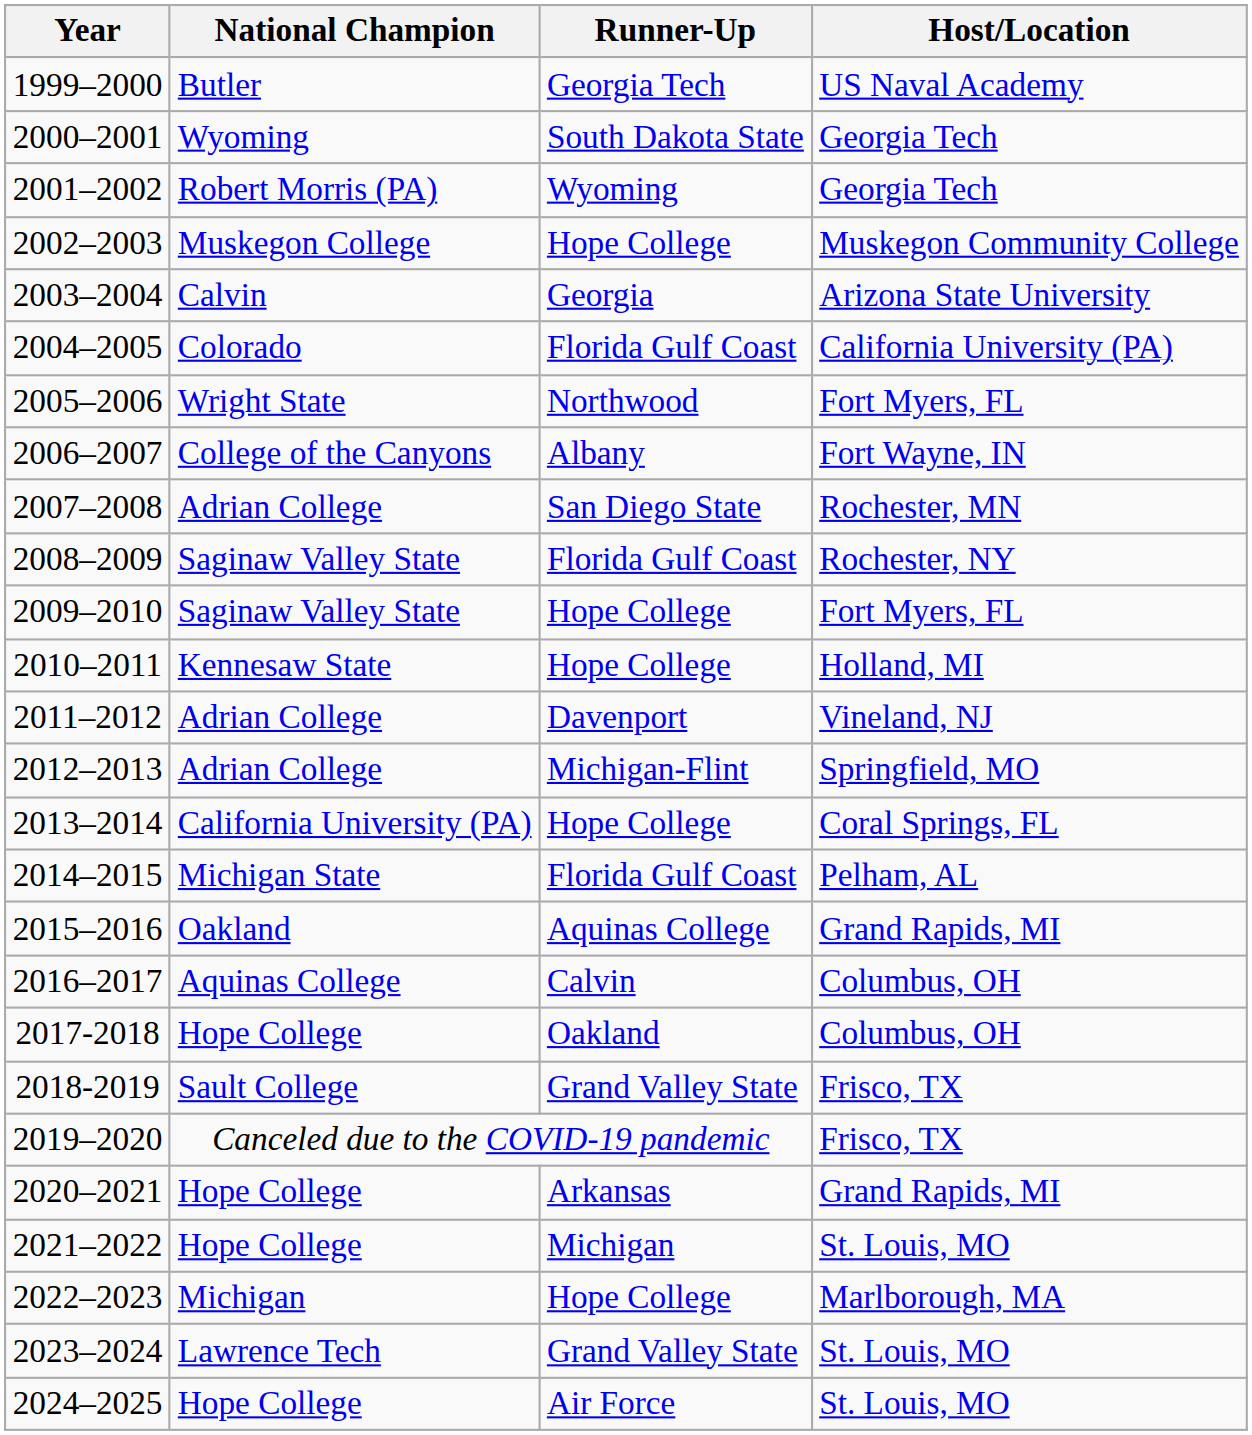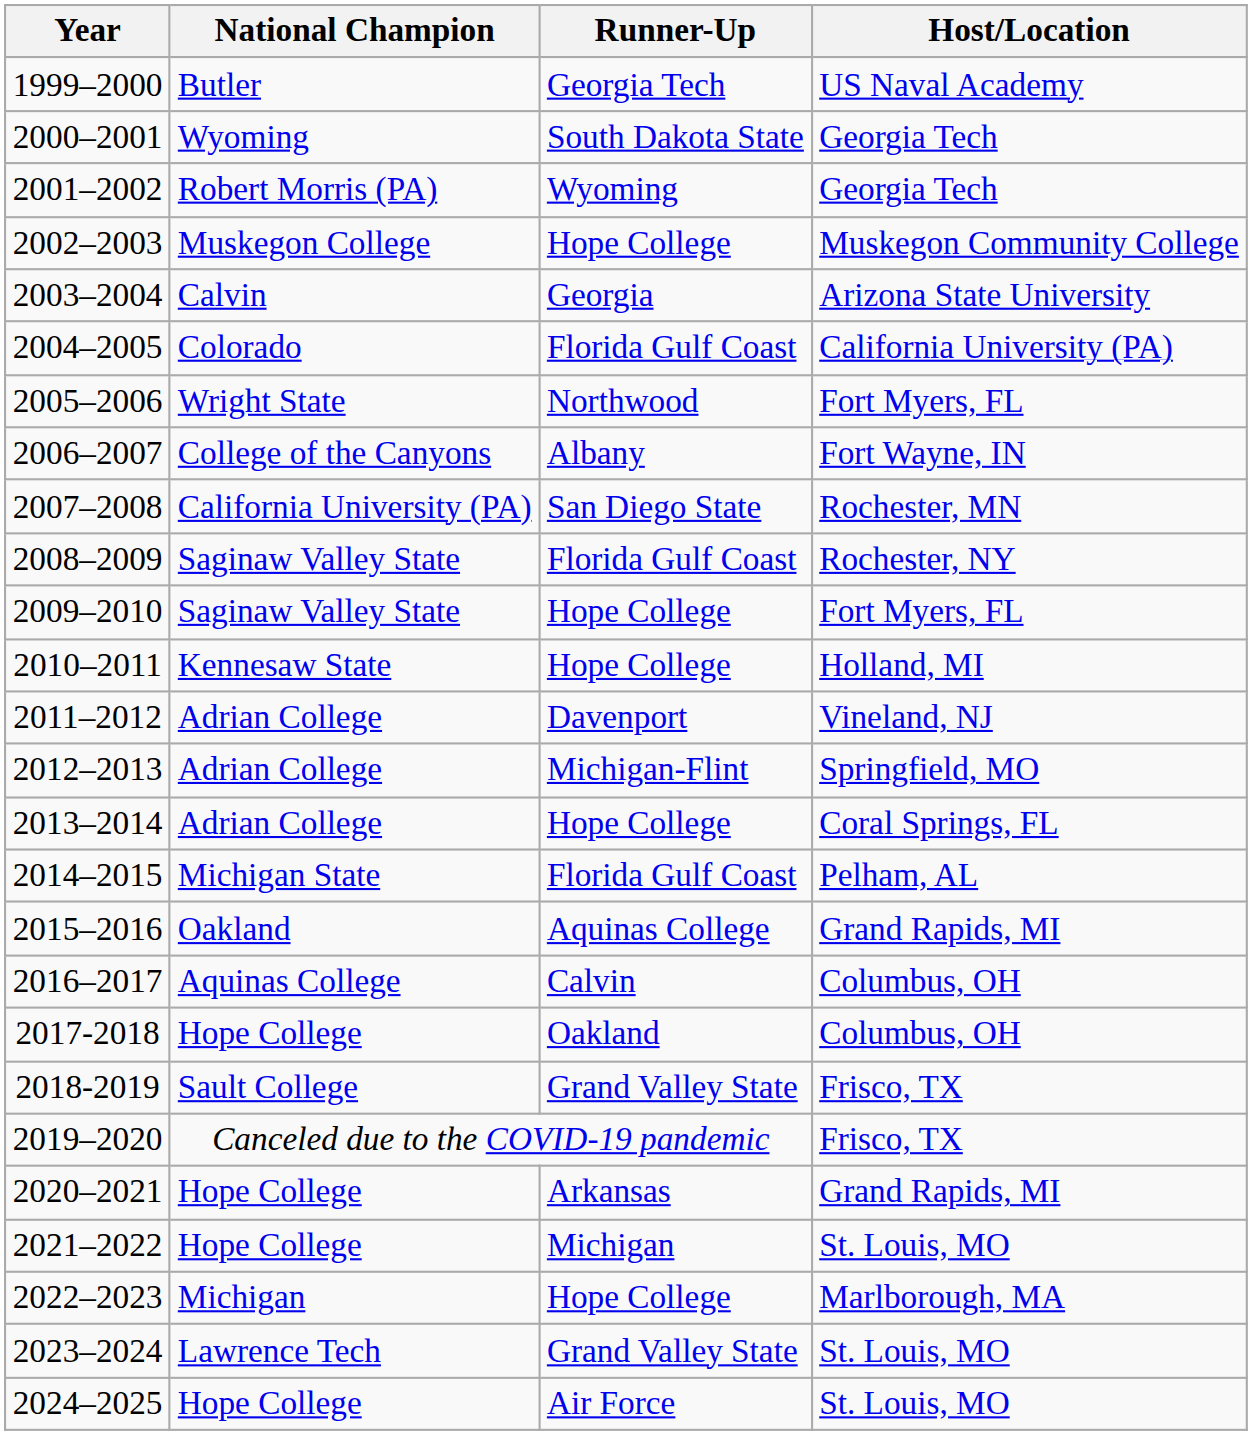2007–2008 | National Champion: Adrian College -> California University (PA)
2013–2014 | National Champion: California University (PA) -> Adrian College
